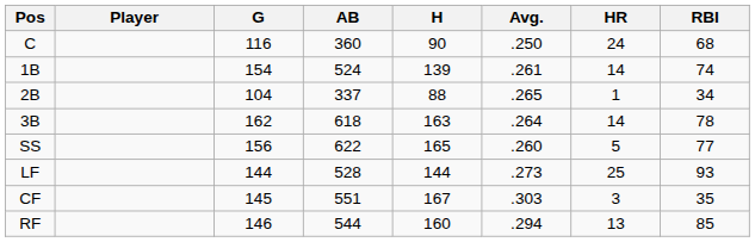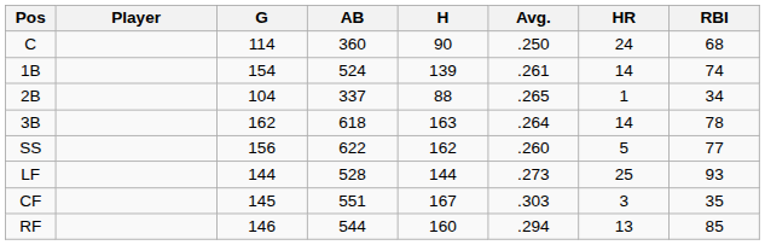C | G: 116 -> 114
SS | H: 165 -> 162
